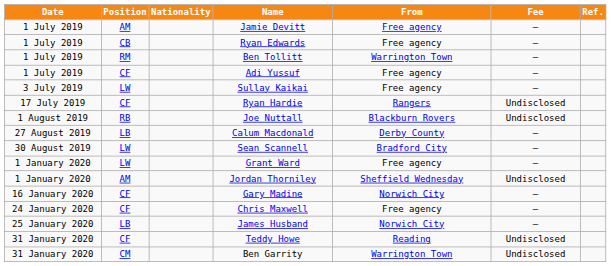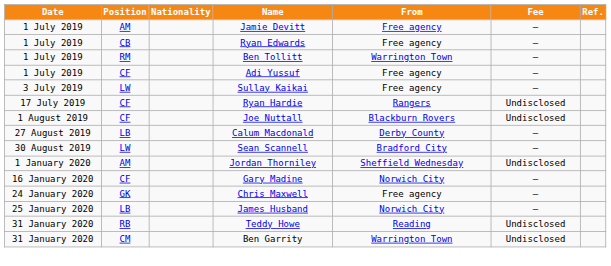Joe Nuttall | Position: RB -> CF
- row: 1 January 2020 | LW | Grant Ward | Free agency | —
Chris Maxwell | Position: CF -> GK
Teddy Howe | Position: CF -> RB
